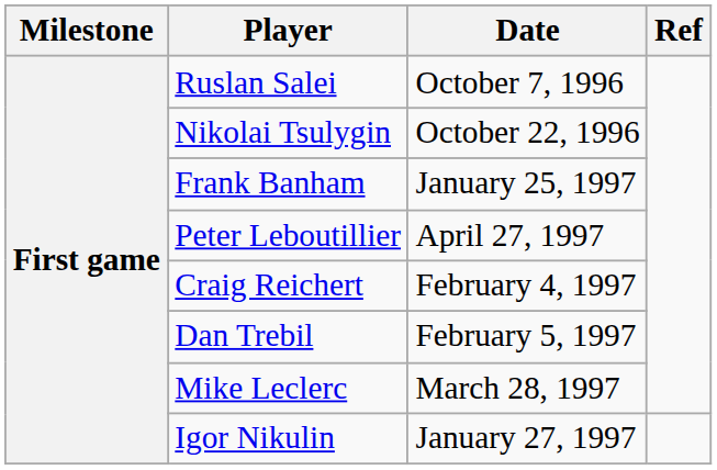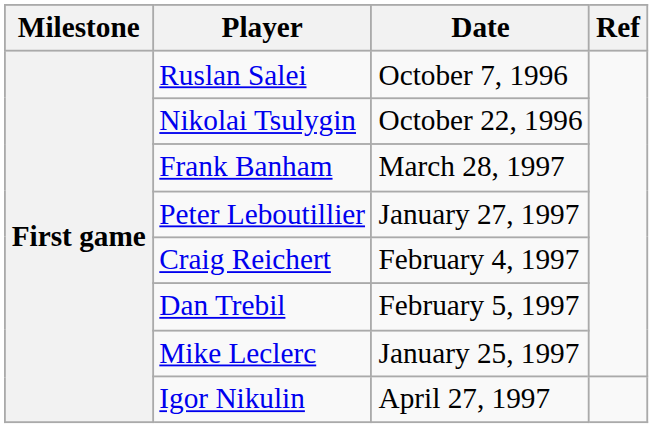Frank Banham | Date: January 25, 1997 -> March 28, 1997
Peter Leboutillier | Date: April 27, 1997 -> January 27, 1997
Mike Leclerc | Date: March 28, 1997 -> January 25, 1997
Igor Nikulin | Date: January 27, 1997 -> April 27, 1997
